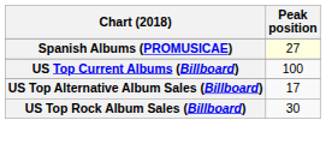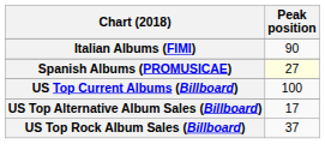+ row: Italian Albums (FIMI) | 90
US Top Rock Album Sales (Billboard) | Peak position: 30 -> 37
